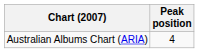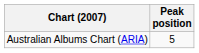Australian Albums Chart (ARIA) | Peak position: 4 -> 5
